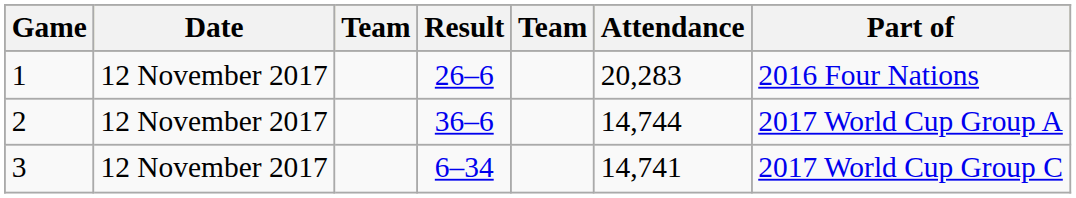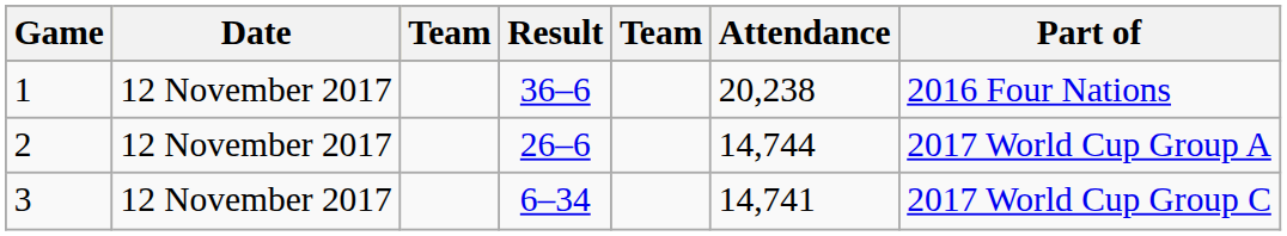1 | Result: 26–6 -> 36–6
1 | Attendance: 20,283 -> 20,238
2 | Result: 36–6 -> 26–6
